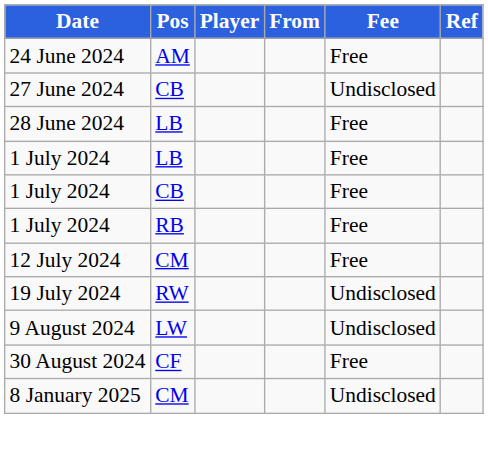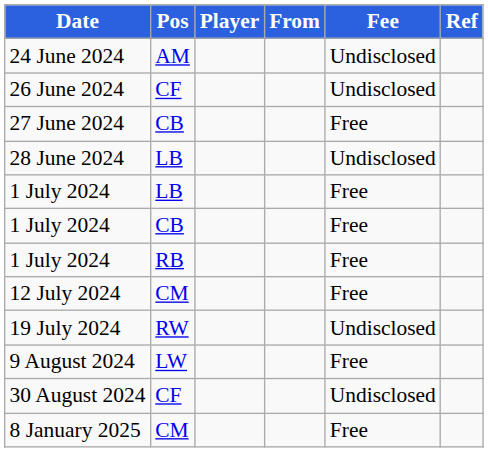24 June 2024 | Fee: Free -> Undisclosed
+ row: 26 June 2024 | CF | Undisclosed
27 June 2024 | Fee: Undisclosed -> Free
28 June 2024 | Fee: Free -> Undisclosed
9 August 2024 | Fee: Undisclosed -> Free
30 August 2024 | Fee: Free -> Undisclosed
8 January 2025 | Fee: Undisclosed -> Free
